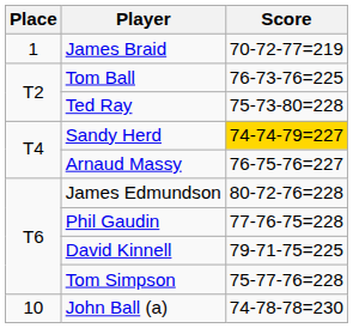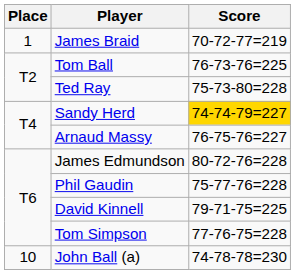Phil Gaudin | Score: 77-76-75=228 -> 75-77-76=228
Tom Simpson | Score: 75-77-76=228 -> 77-76-75=228
